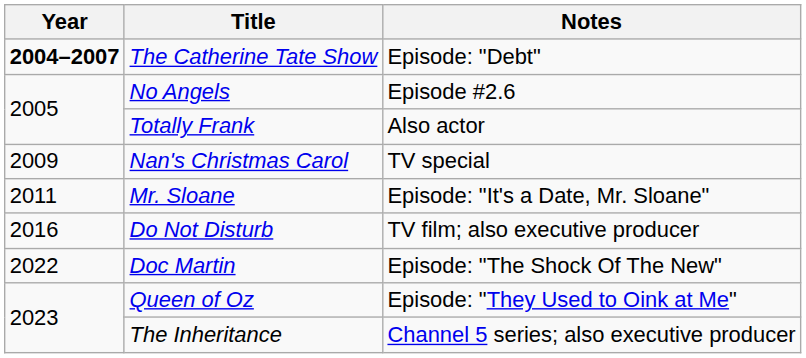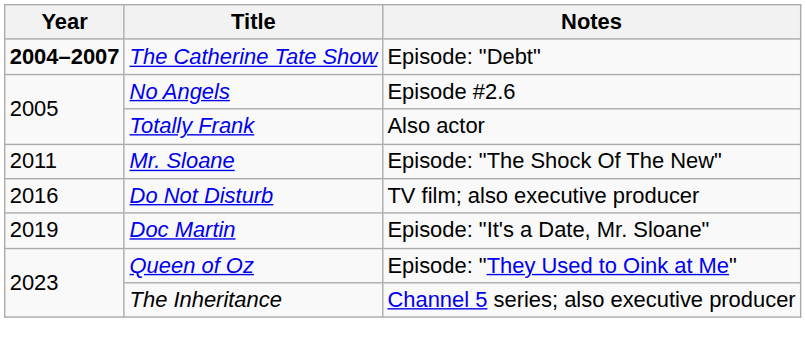- row: 2009 | Nan's Christmas Carol | TV special
Mr. Sloane | Notes: Episode: "It's a Date, Mr. Sloane" -> Episode: "The Shock Of The New"
Doc Martin | Year: 2022 -> 2019
Doc Martin | Notes: Episode: "The Shock Of The New" -> Episode: "It's a Date, Mr. Sloane"
